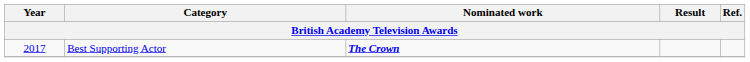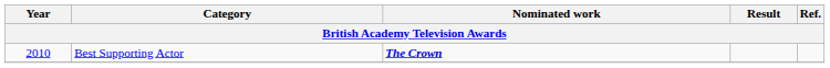Best Supporting Actor | Year: 2017 -> 2010
